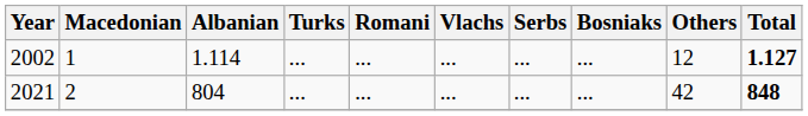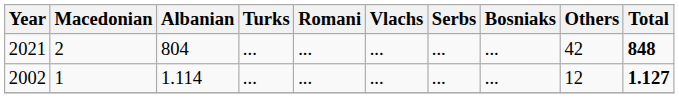rows swapped: 2002 <-> 2021
